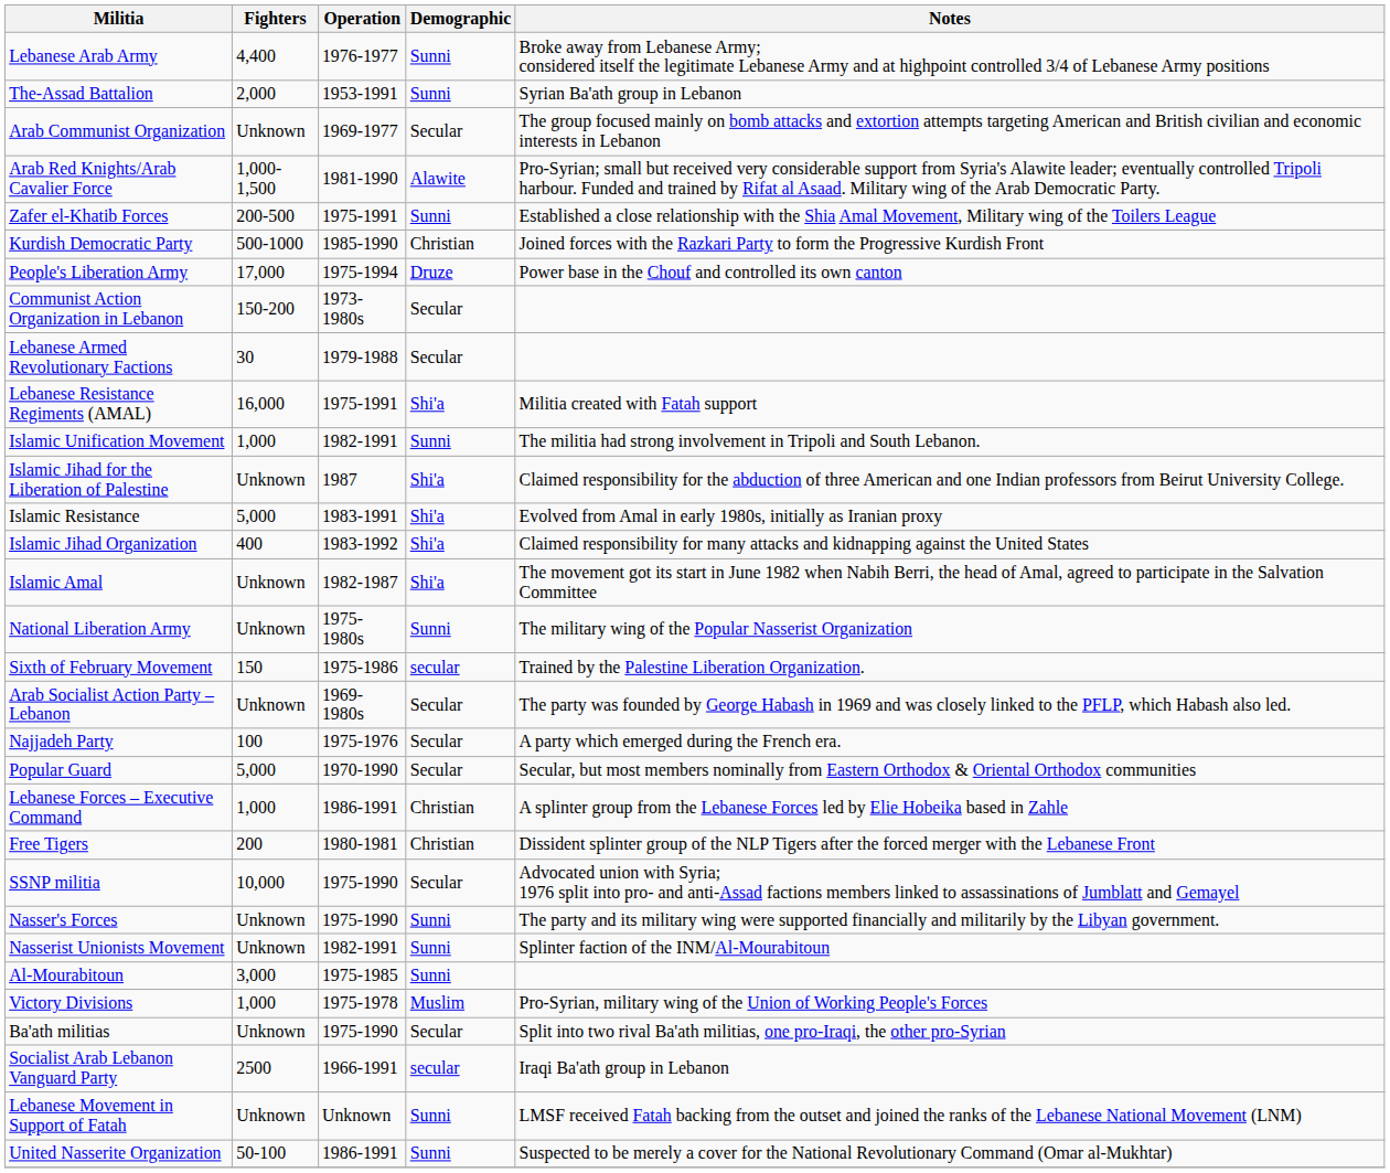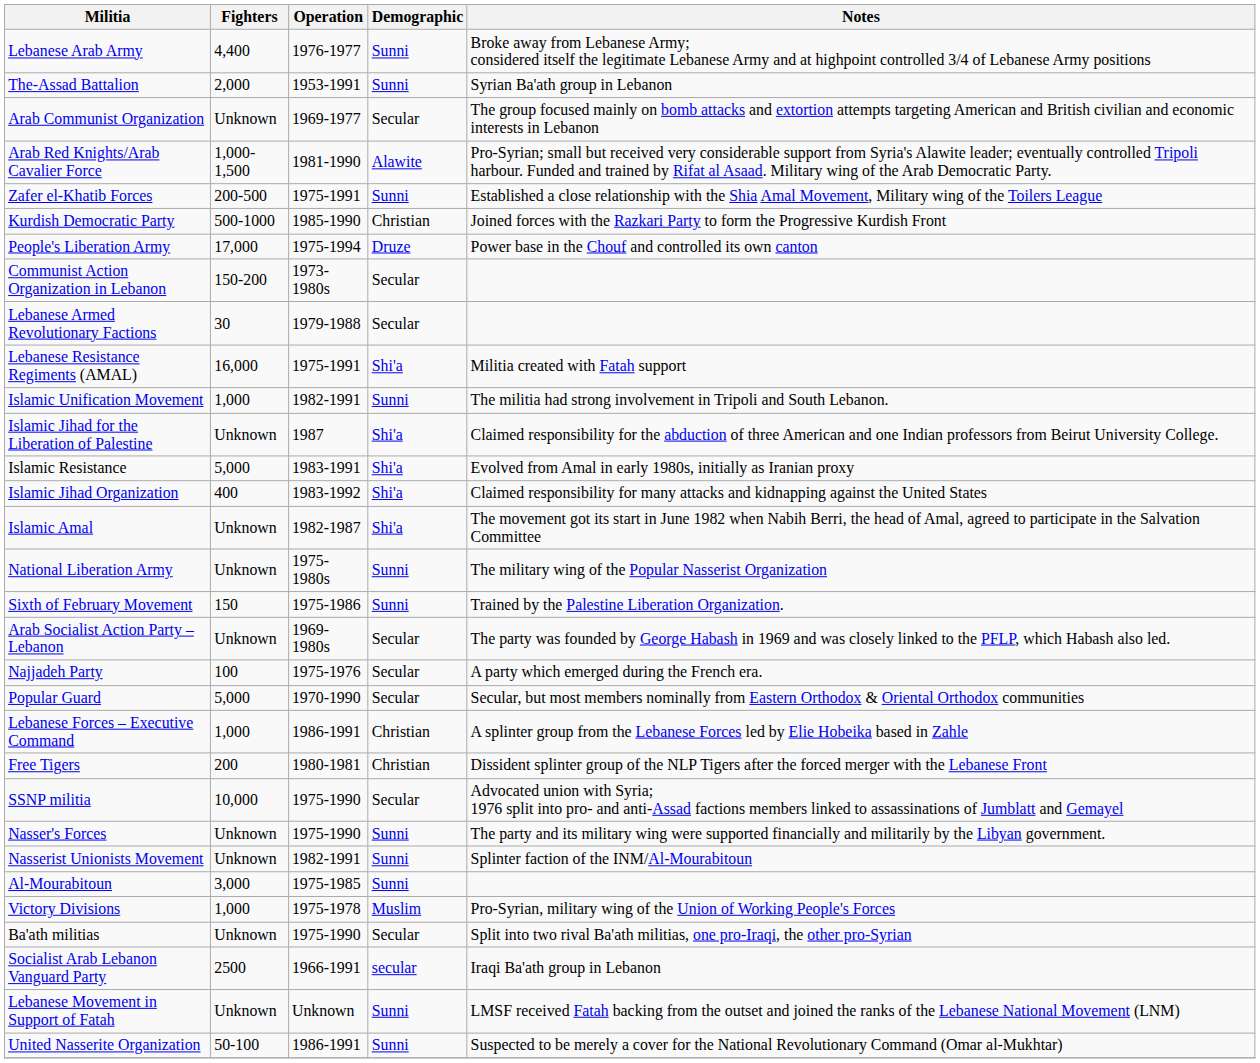Sixth of February Movement | Demographic: secular -> Sunni
